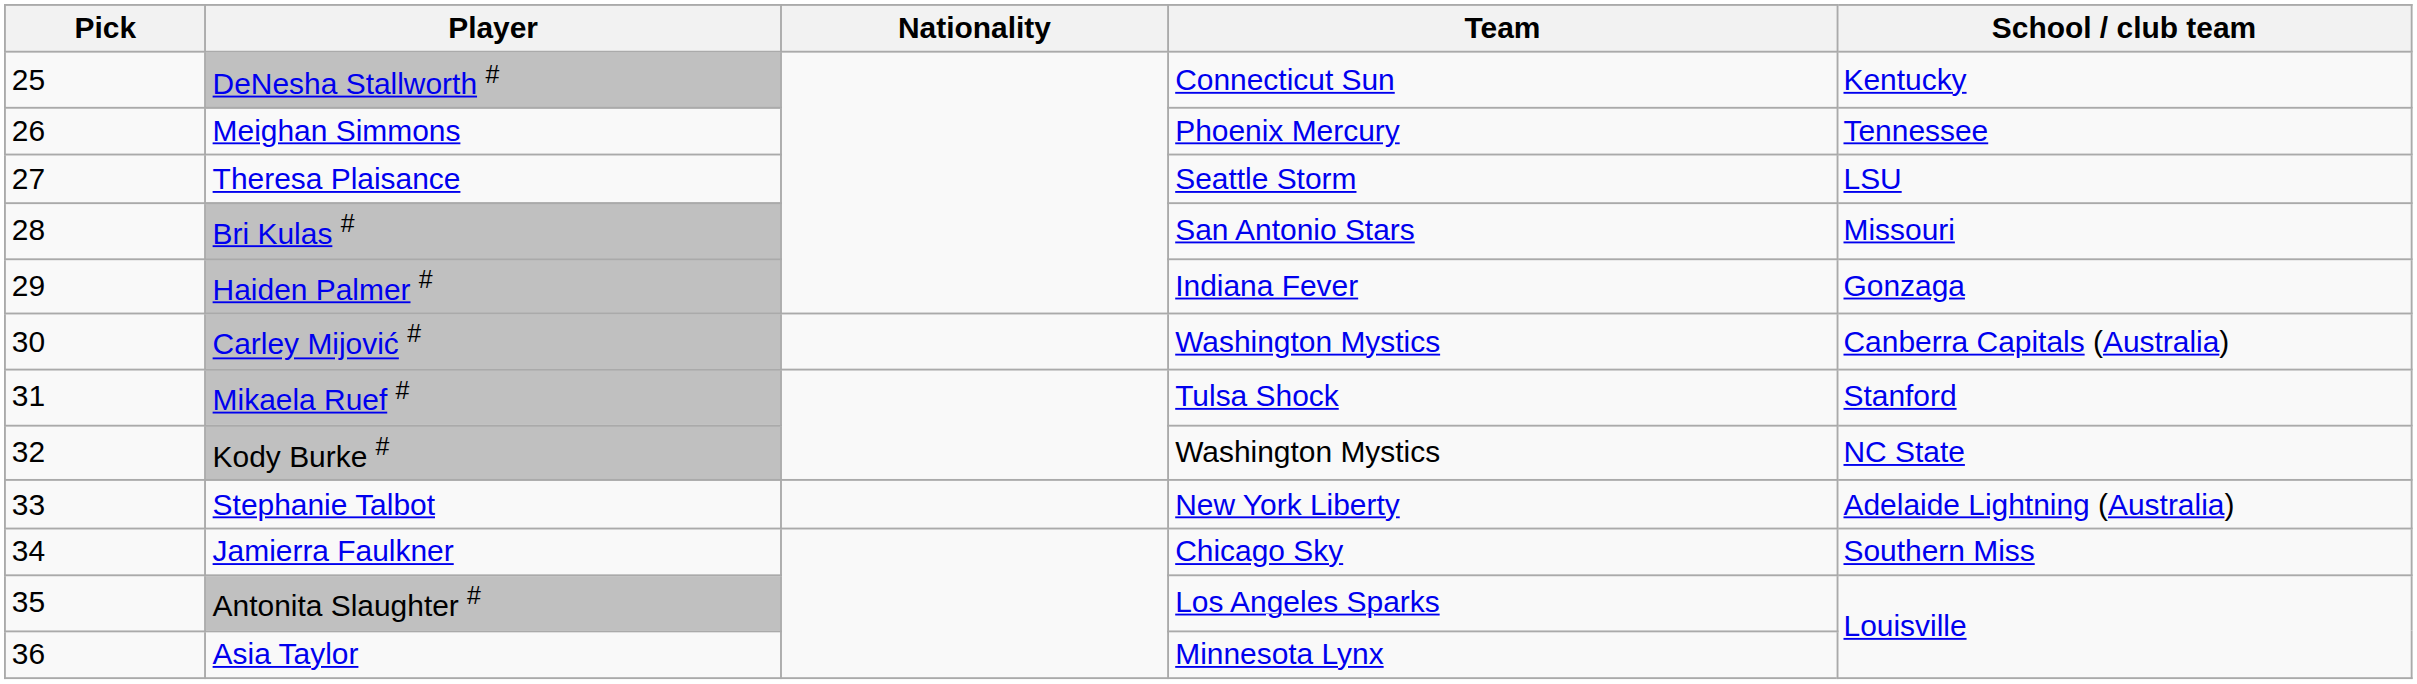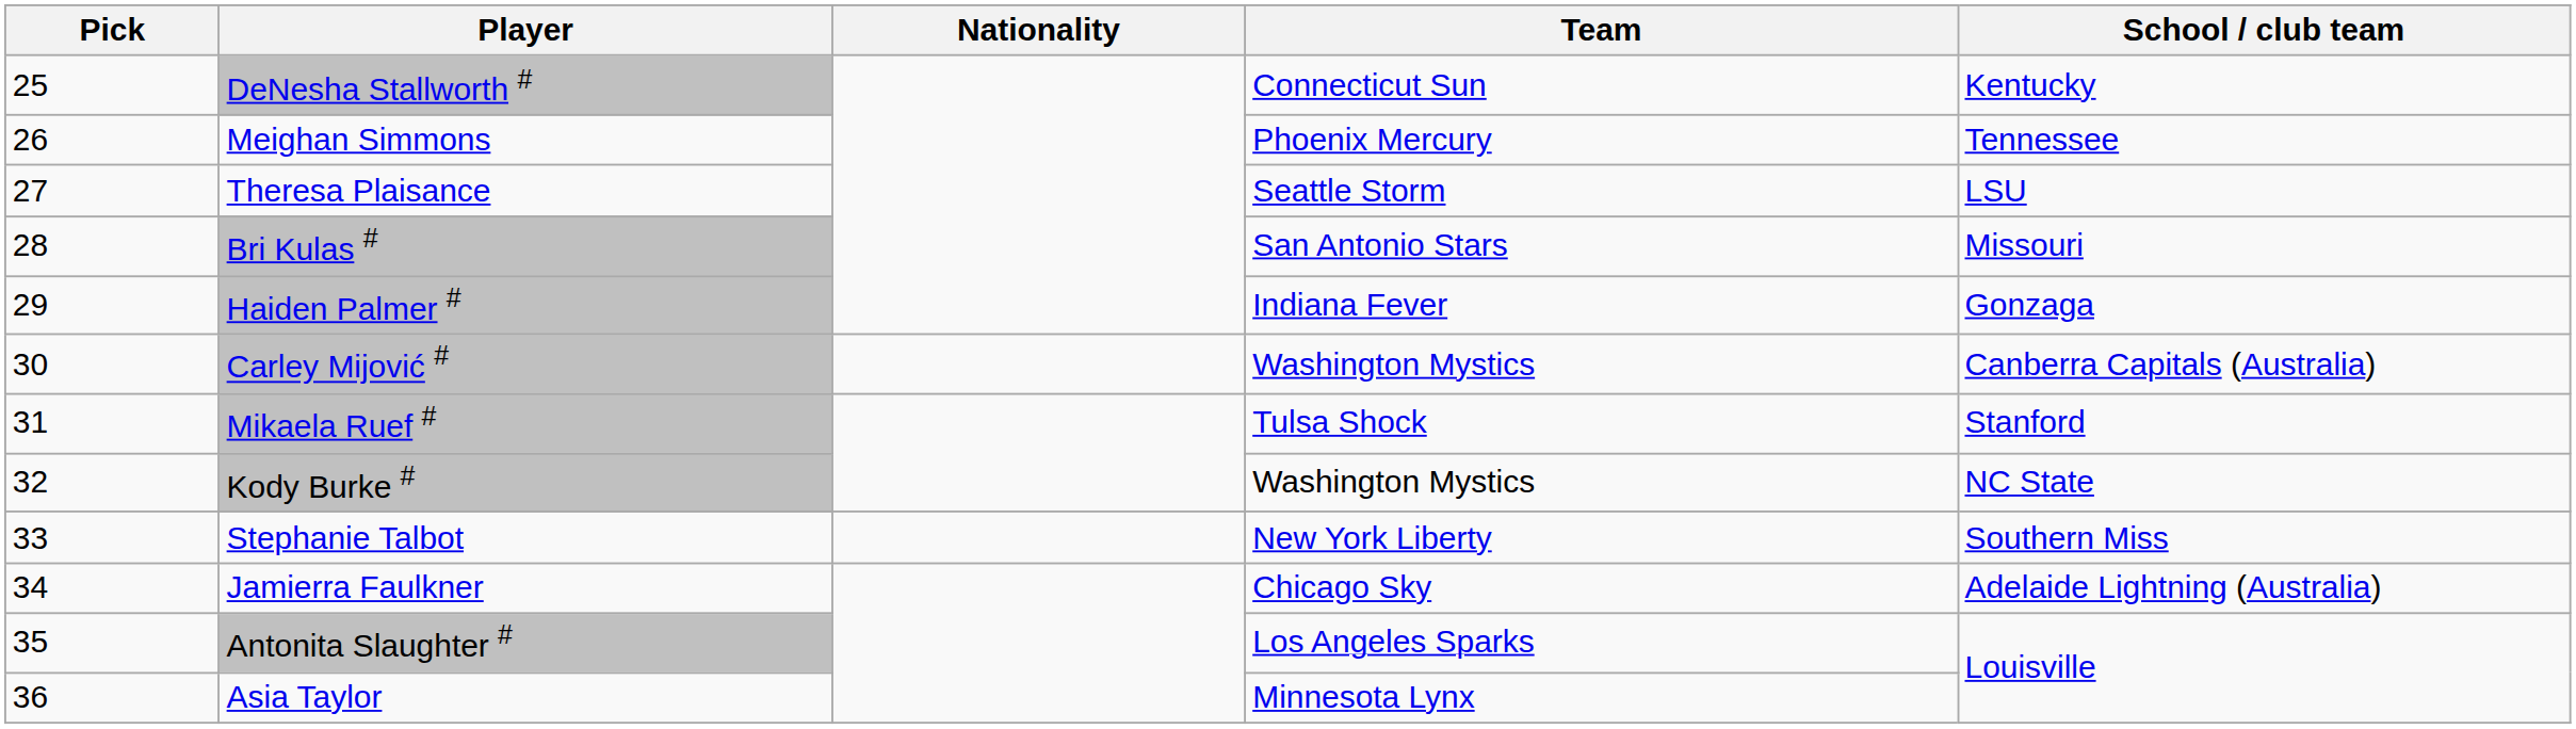Stephanie Talbot | School / club team: Adelaide Lightning (Australia) -> Southern Miss
Jamierra Faulkner | School / club team: Southern Miss -> Adelaide Lightning (Australia)
